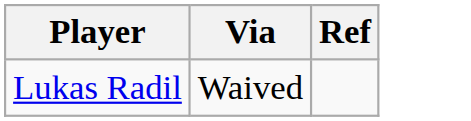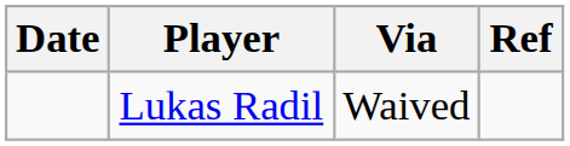+ column: Date
